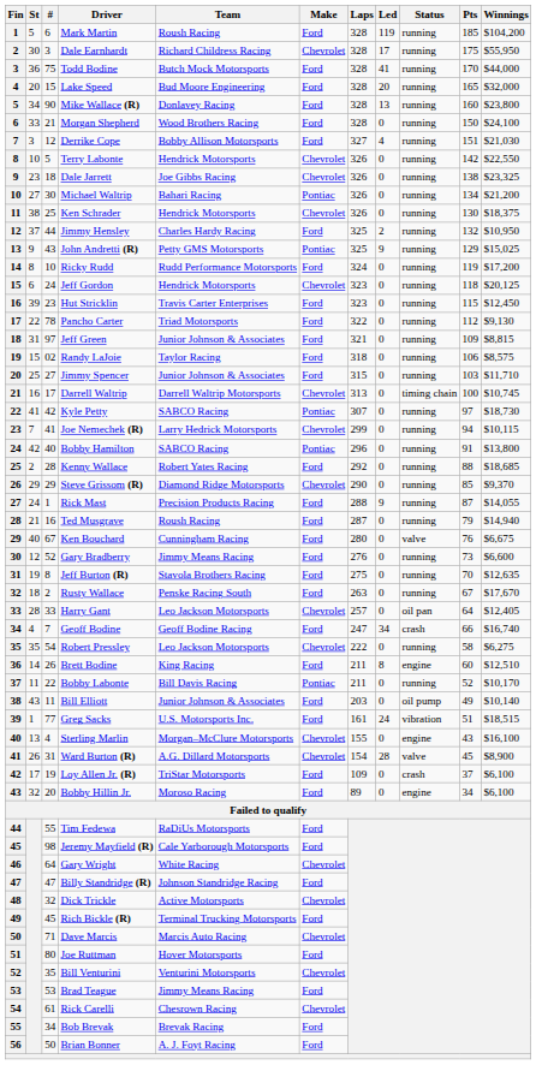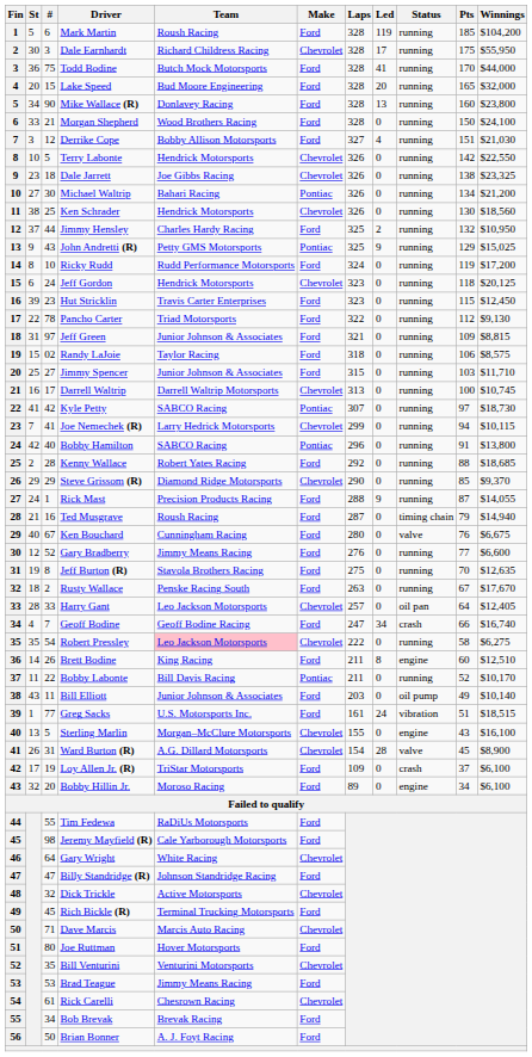Ken Schrader | Winnings: $18,375 -> $18,560
Darrell Waltrip | Status: timing chain -> running
Ted Musgrave | Status: running -> timing chain
Gary Bradberry | Pts: 73 -> 77
Robert Pressley | Team: no background -> pink background
Sterling Marlin | #: 4 -> 5
